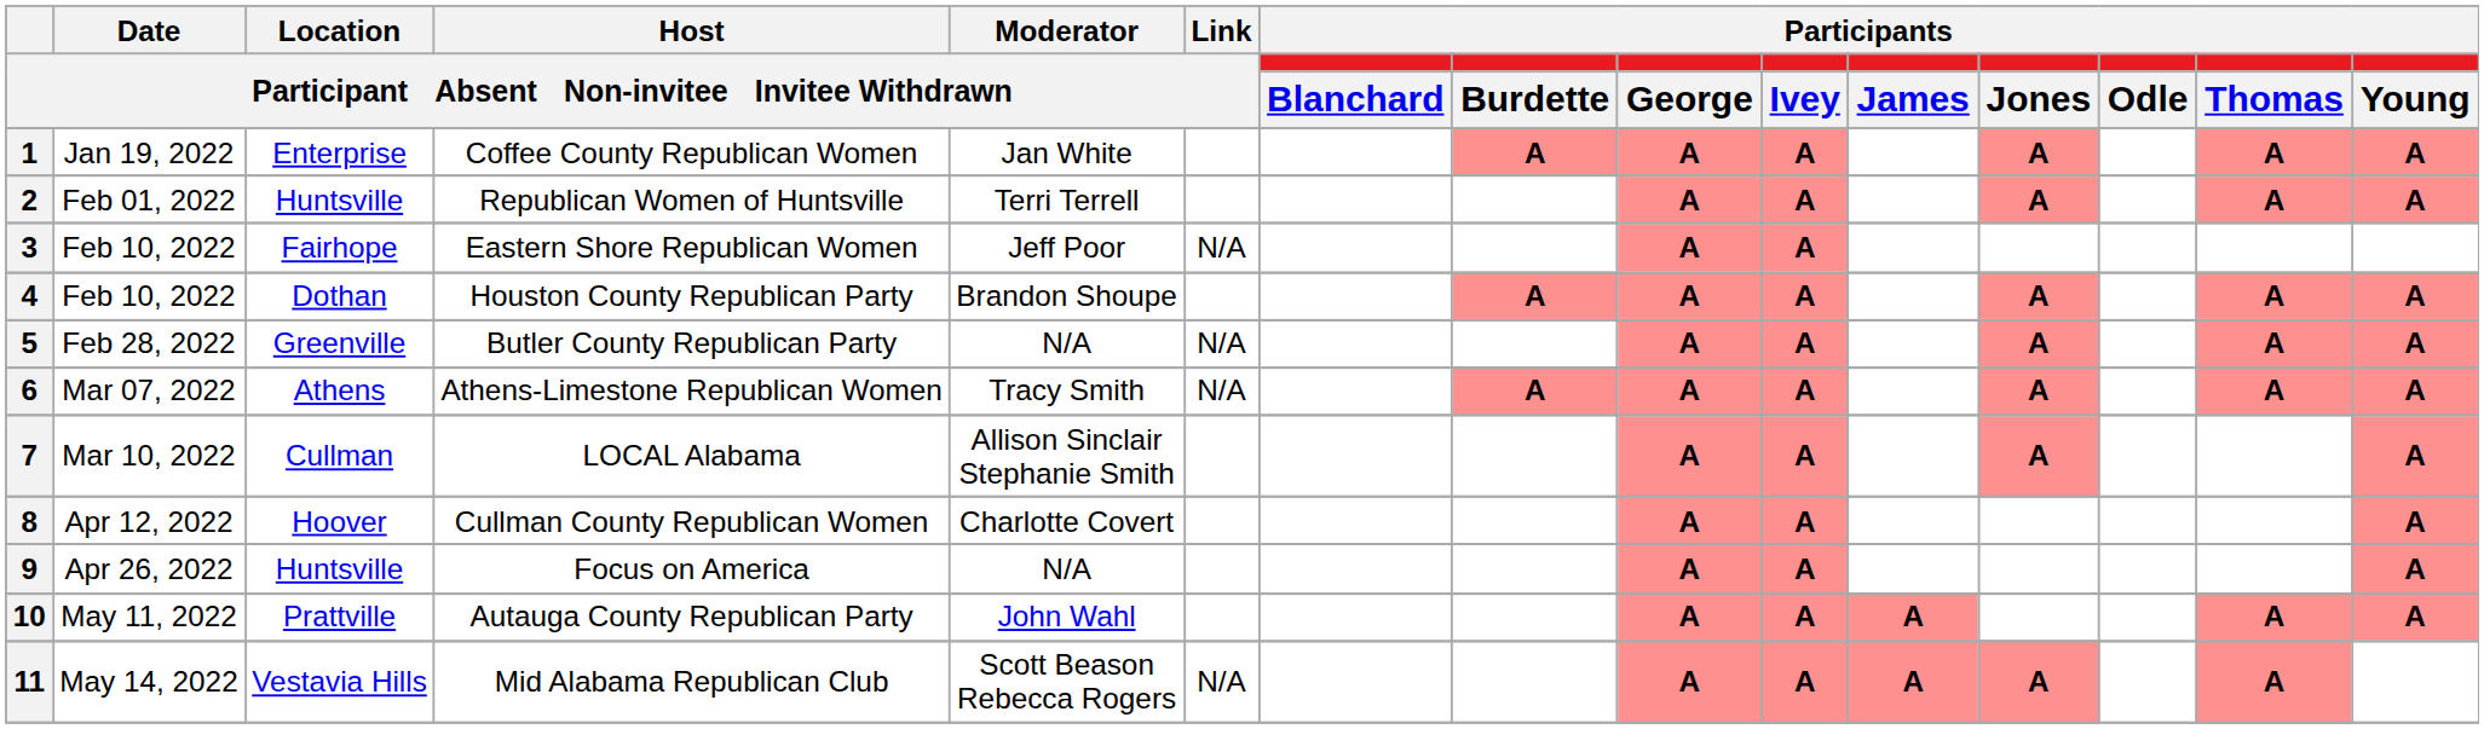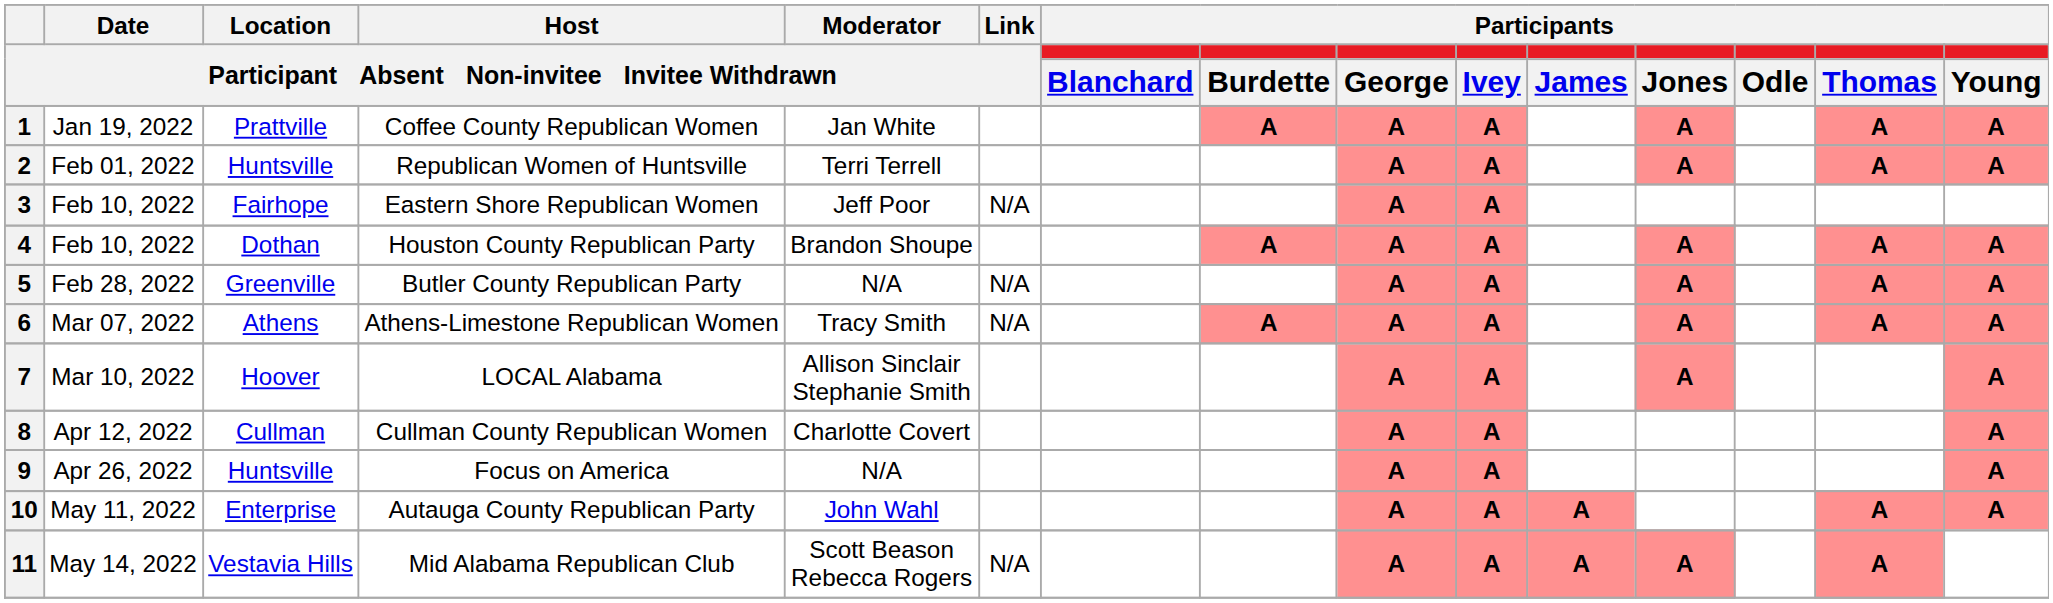1 | Location / Participant Absent Non-invitee Invitee Withdrawn: Enterprise -> Prattville
7 | Location / Participant Absent Non-invitee Invitee Withdrawn: Cullman -> Hoover
8 | Location / Participant Absent Non-invitee Invitee Withdrawn: Hoover -> Cullman
10 | Location / Participant Absent Non-invitee Invitee Withdrawn: Prattville -> Enterprise
